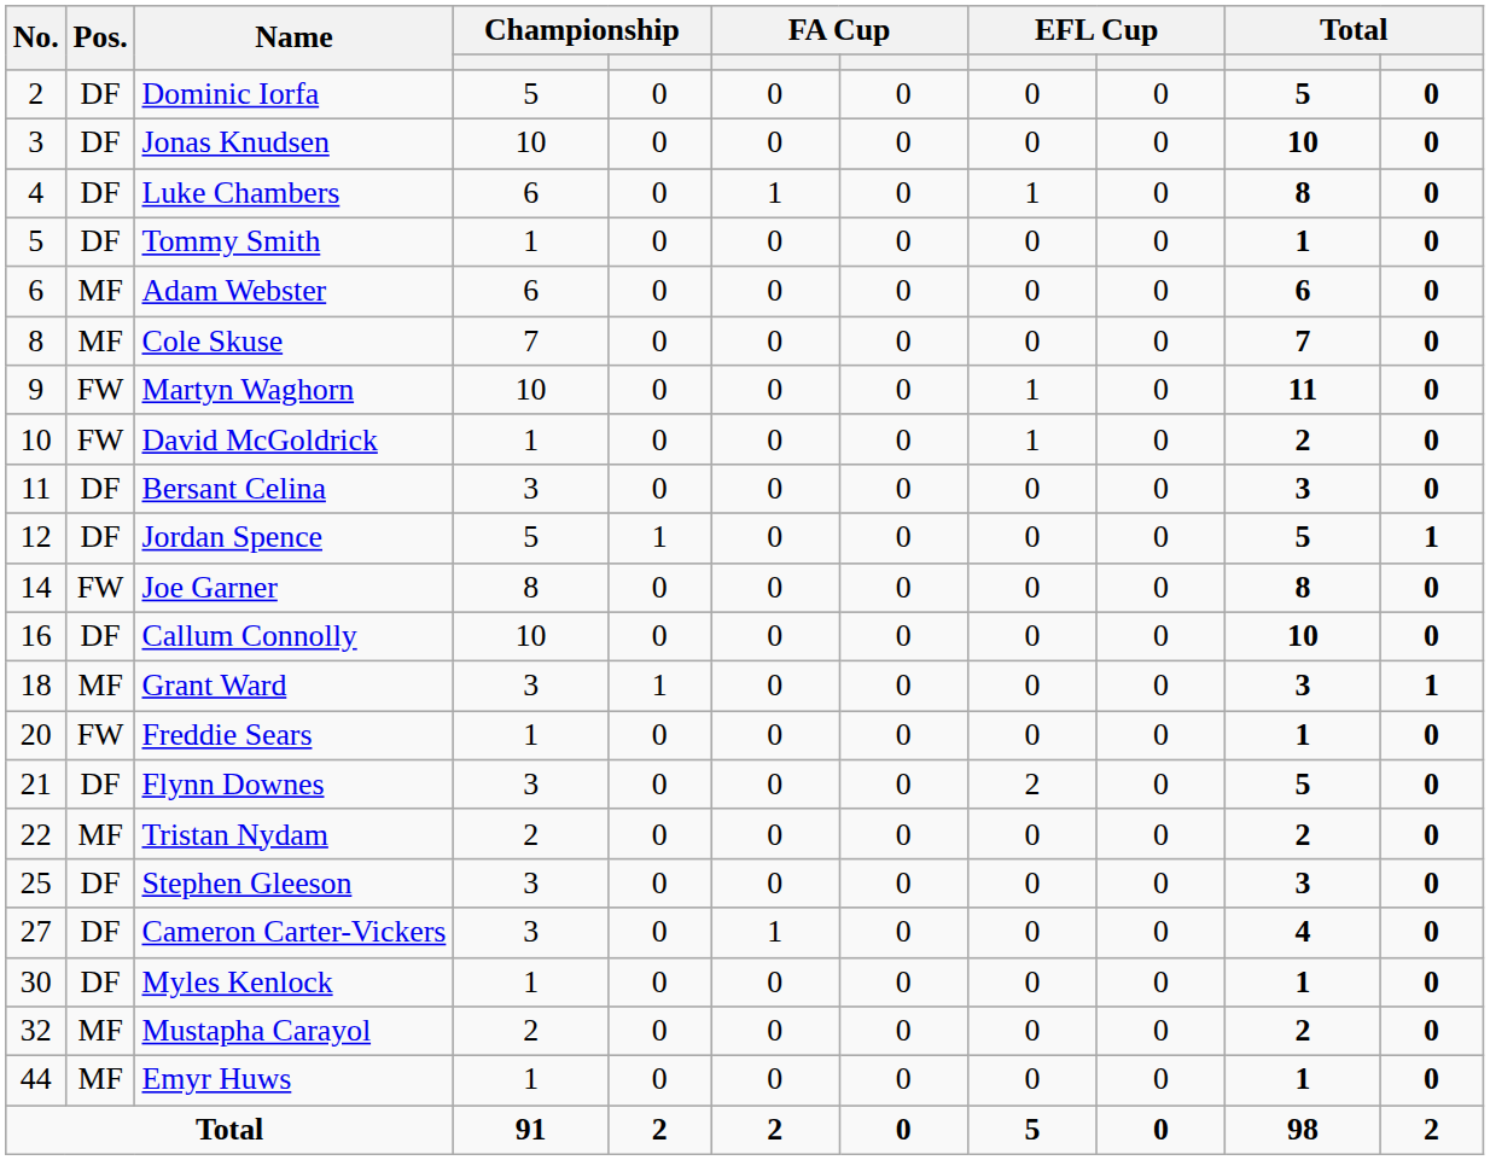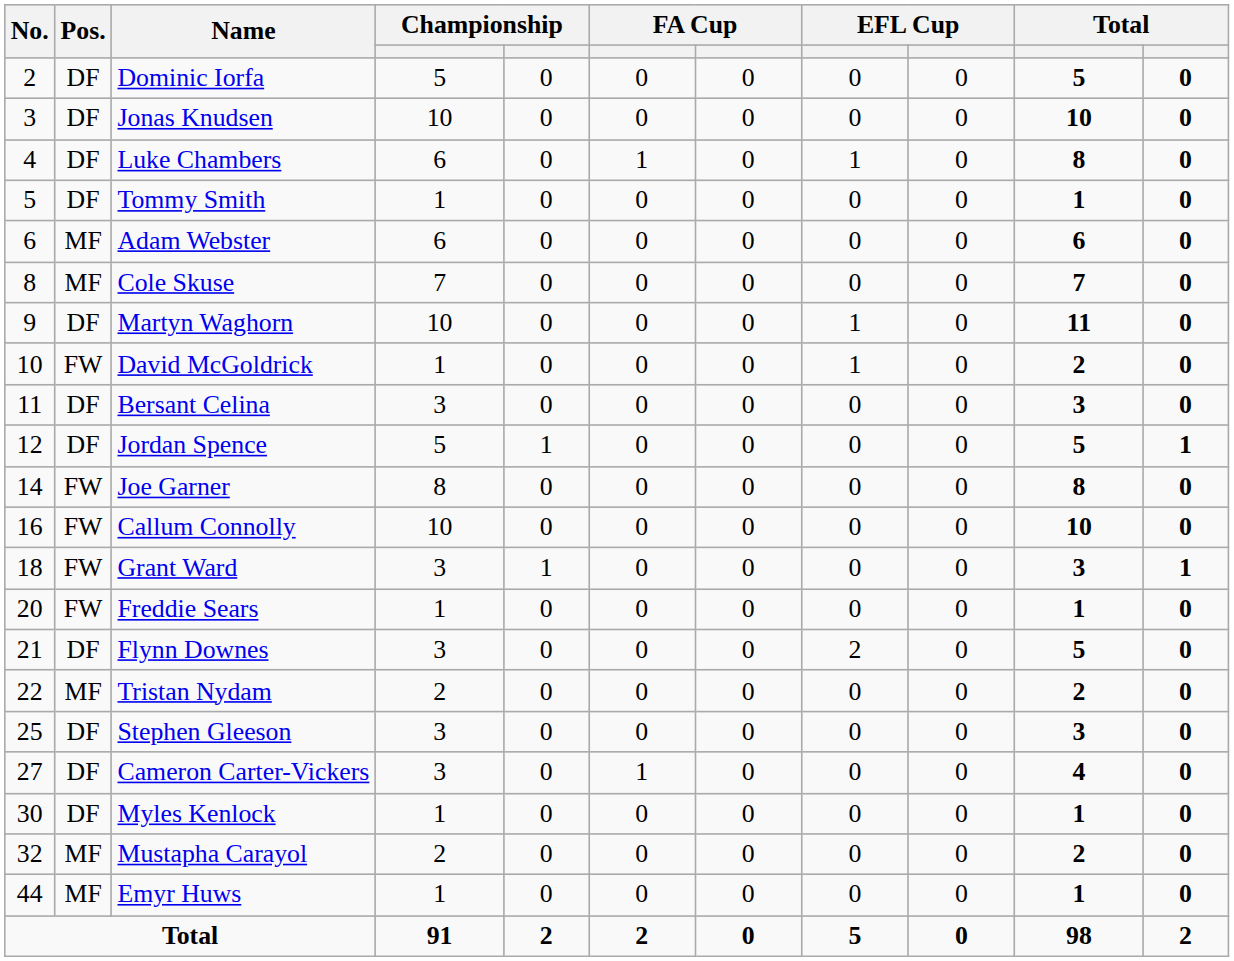Martyn Waghorn | Pos.: FW -> DF
Callum Connolly | Pos.: DF -> FW
Grant Ward | Pos.: MF -> FW
